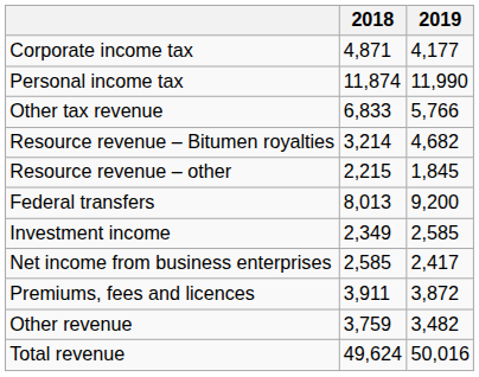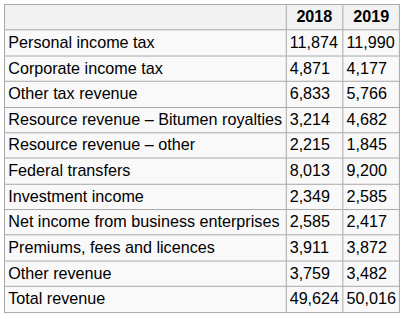rows swapped: Personal income tax <-> Corporate income tax
